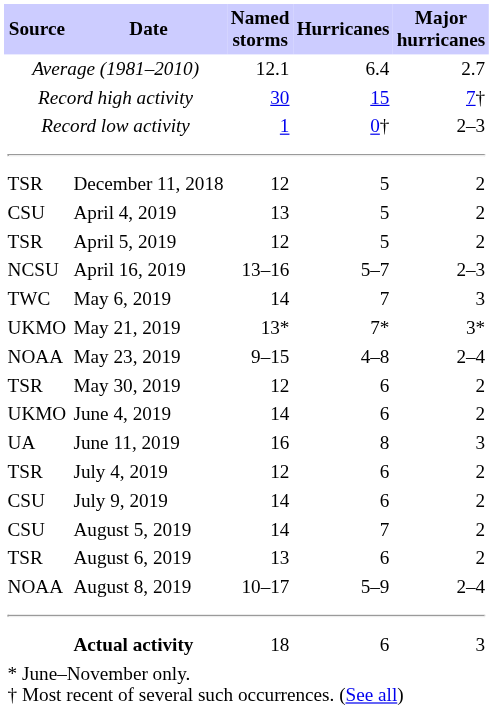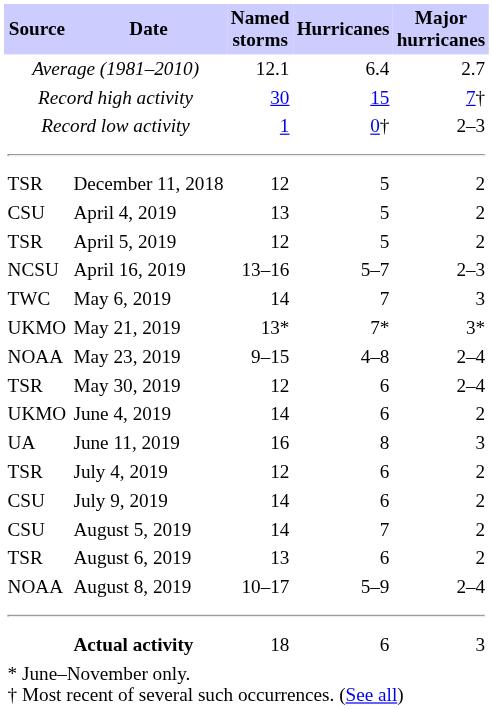May 30, 2019 | Major hurricanes: 2 -> 2–4
